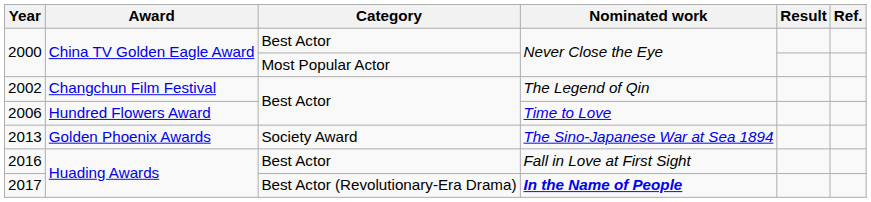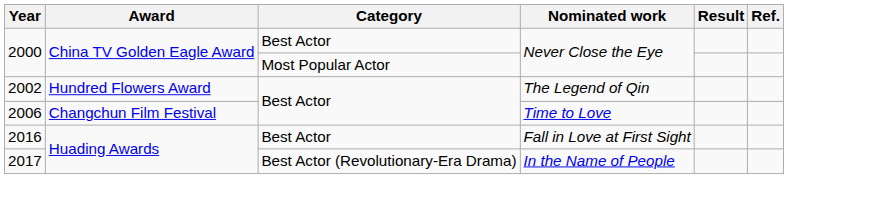2002 | Award: Changchun Film Festival -> Hundred Flowers Award
2006 | Award: Hundred Flowers Award -> Changchun Film Festival
- row: 2013 | Golden Phoenix Awards | Society Award | The Sino-Japanese War at Sea 1894
2017 | Nominated work: bold -> normal
